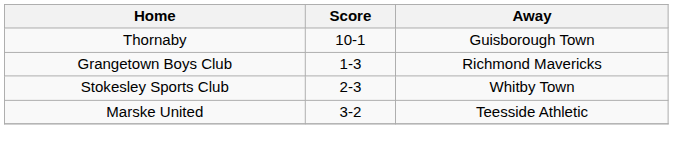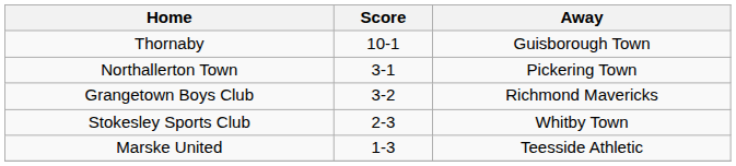+ row: Northallerton Town | 3-1 | Pickering Town
Grangetown Boys Club | Score: 1-3 -> 3-2
Marske United | Score: 3-2 -> 1-3
